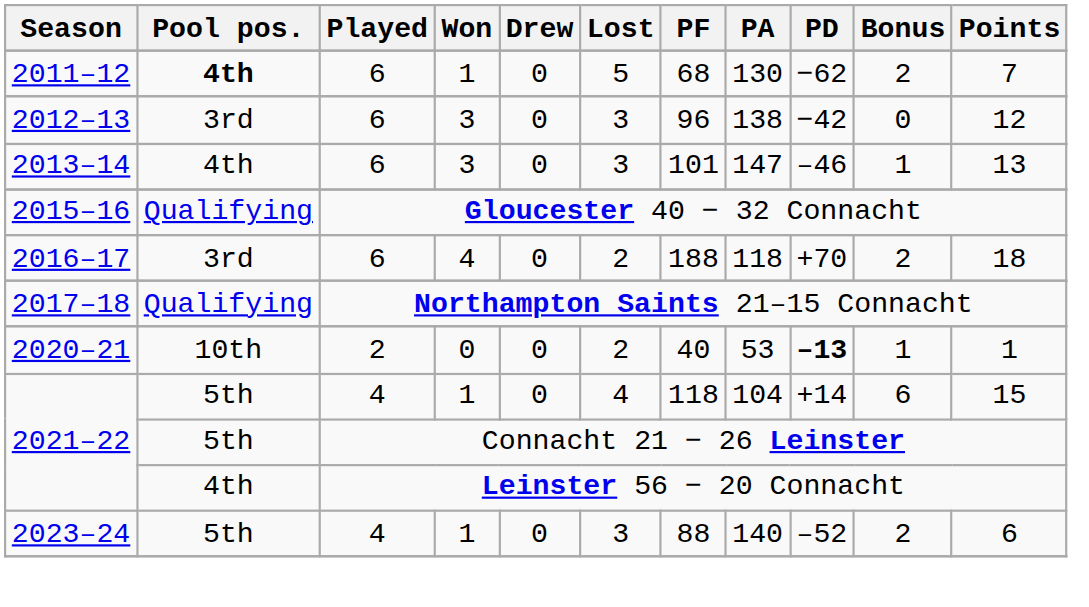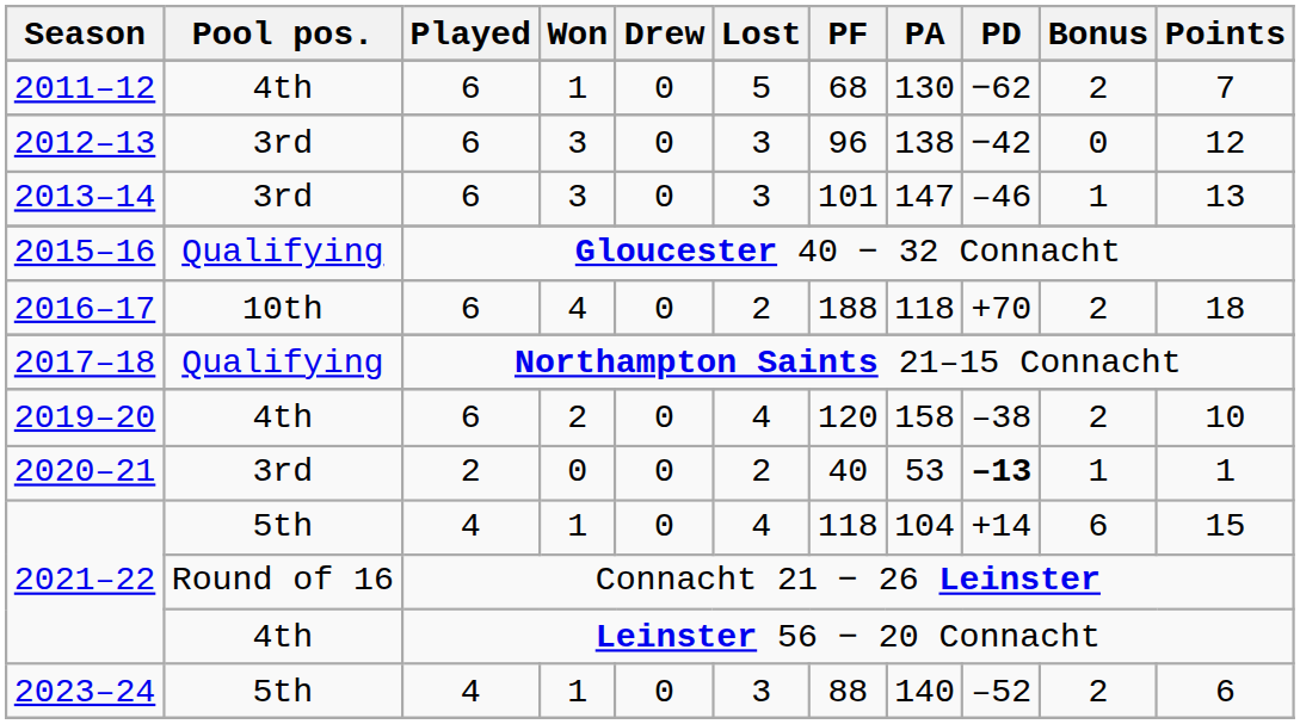2011–12 | Pool pos.: bold -> normal
2013–14 | Pool pos.: 4th -> 3rd
2016–17 | Pool pos.: 3rd -> 10th
+ row: 2019–20 | 4th | 6 | 2 | 0 | 4 | 120 | 158 | –38 | 2 | 10
2020–21 | Pool pos.: 10th -> 3rd
2021–22 / Connacht 21 − 26 Leinster | Pool pos.: 5th -> Round of 16
